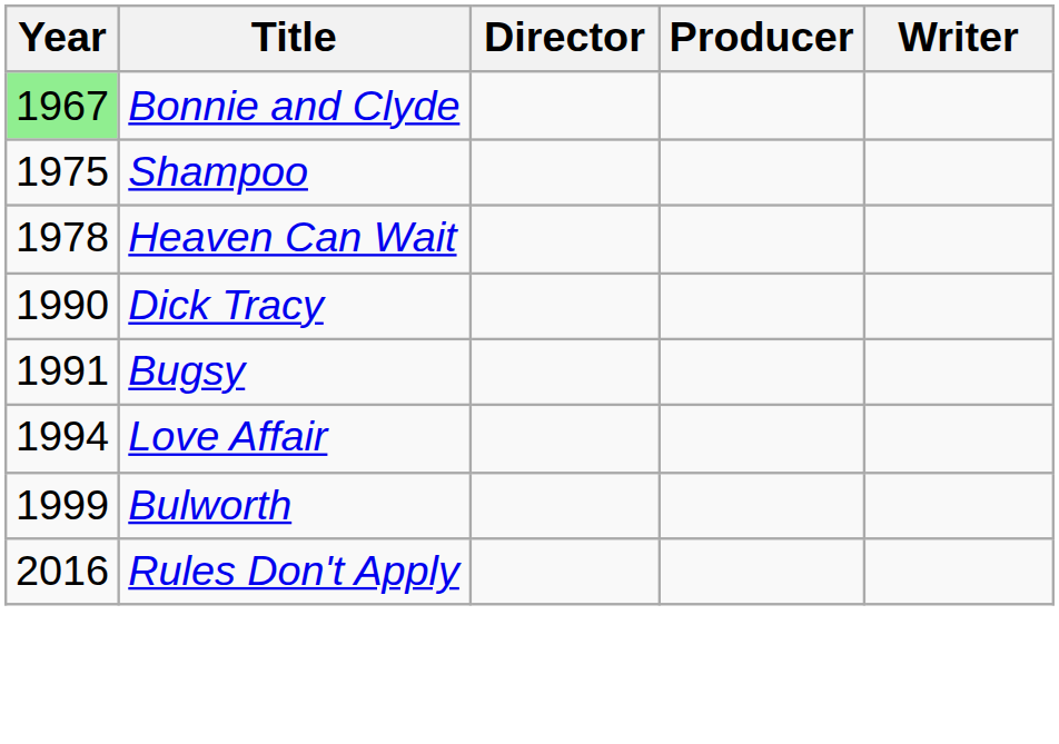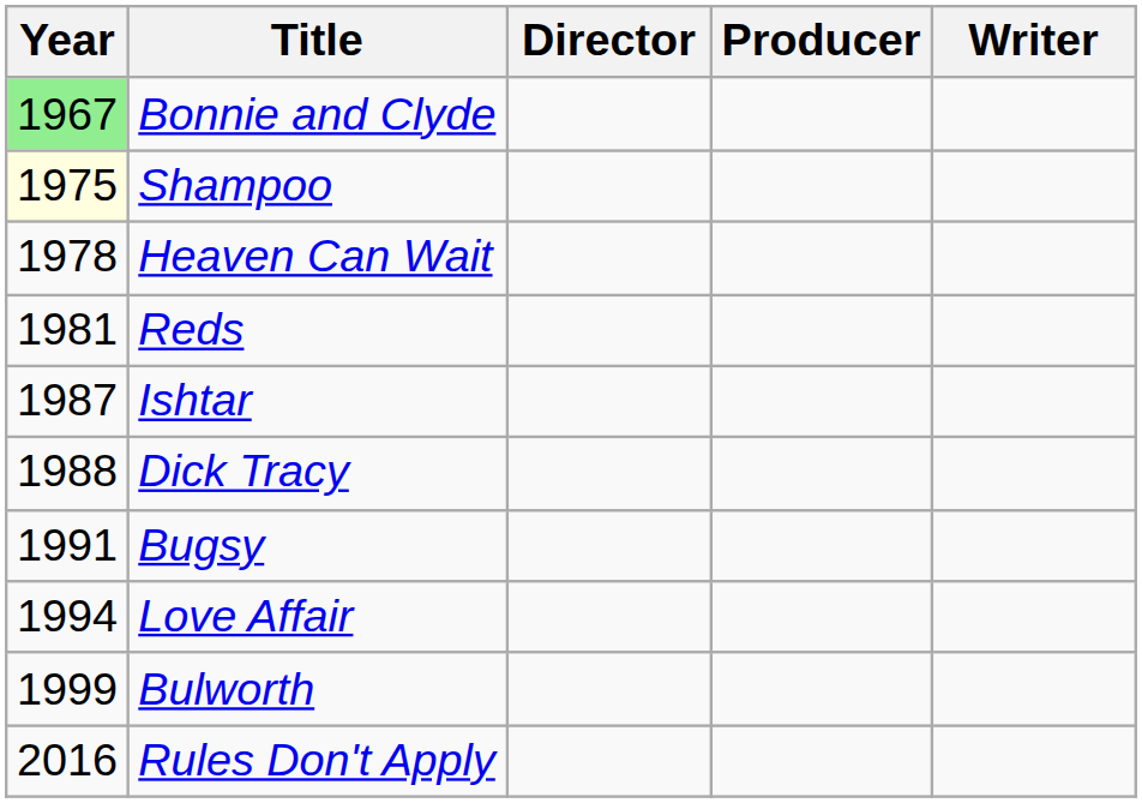Shampoo | Year: no background -> lightyellow background
+ row: 1981 | Reds
+ row: 1987 | Ishtar
Dick Tracy | Year: 1990 -> 1988
